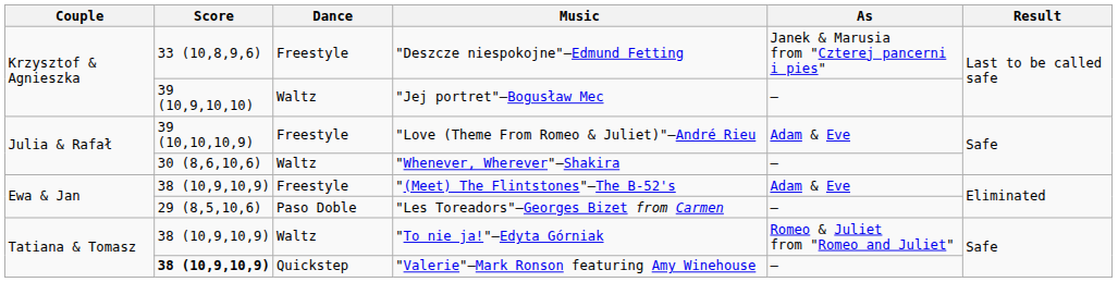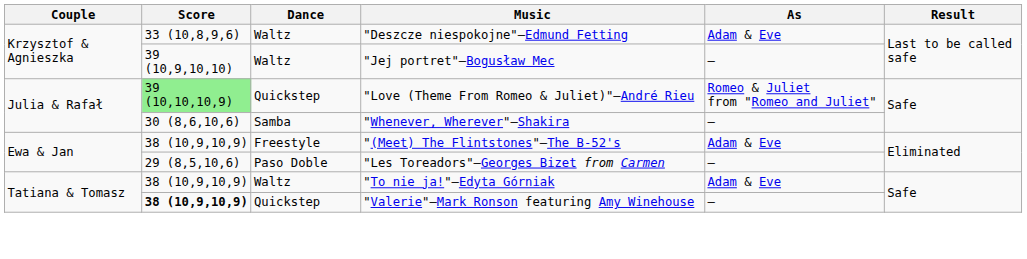"Deszcze niespokojne"—Edmund Fetting | Dance: Freestyle -> Waltz
"Deszcze niespokojne"—Edmund Fetting | As: Janek & Marusia from "Czterej pancerni i pies" -> Adam & Eve
"Love (Theme From Romeo & Juliet)"—André Rieu | Score: no background -> lightgreen background
"Love (Theme From Romeo & Juliet)"—André Rieu | Dance: Freestyle -> Quickstep
"Love (Theme From Romeo & Juliet)"—André Rieu | As: Adam & Eve -> Romeo & Juliet from "Romeo and Juliet"
"Whenever, Wherever"—Shakira | Dance: Waltz -> Samba
"To nie ja!"—Edyta Górniak | As: Romeo & Juliet from "Romeo and Juliet" -> Adam & Eve
